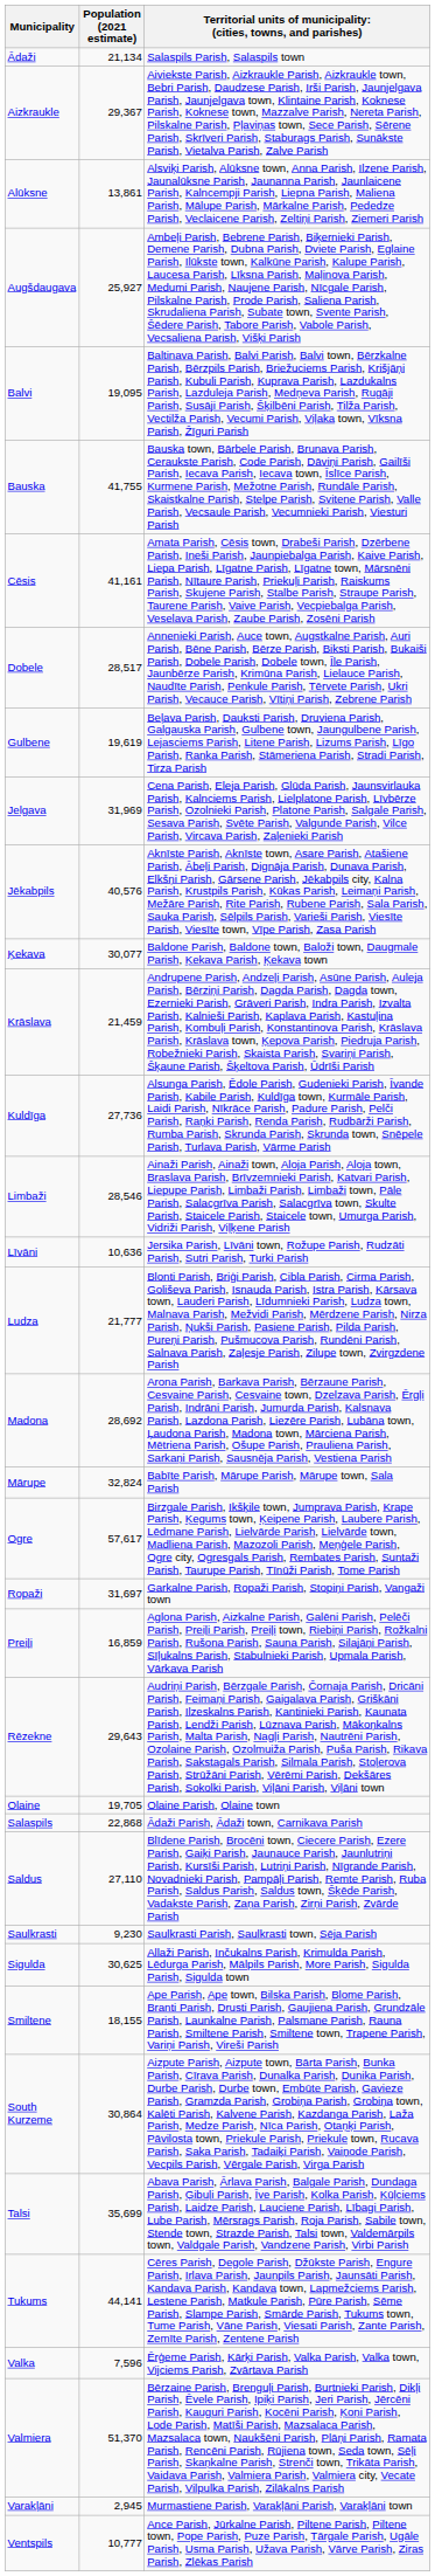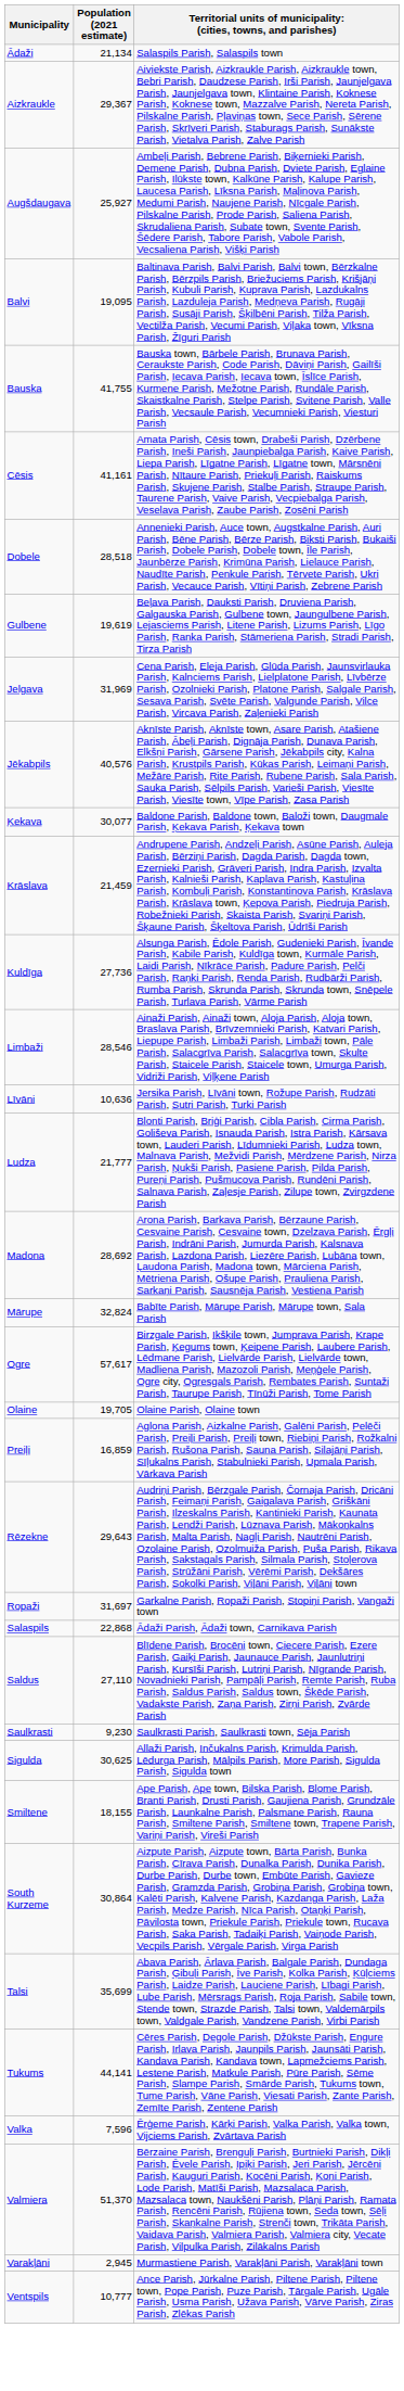- row: Alūksne | 13,861 | Alsviķi Parish, Alūksne town, Anna Parish, Ilzene Parish, Jaunalūksne Parish, Jaunanna Parish, Jaunlaicene Parish, Kalncempji Parish, Liepna Parish, Maliena Parish, Mālupe Parish, Mārkalne Parish, Pededze Parish, Veclaicene Parish, Zeltiņi Parish, Ziemeri Parish
Dobele | Population (2021 estimate): 28,517 -> 28,518
rows swapped: Olaine <-> Ropaži
